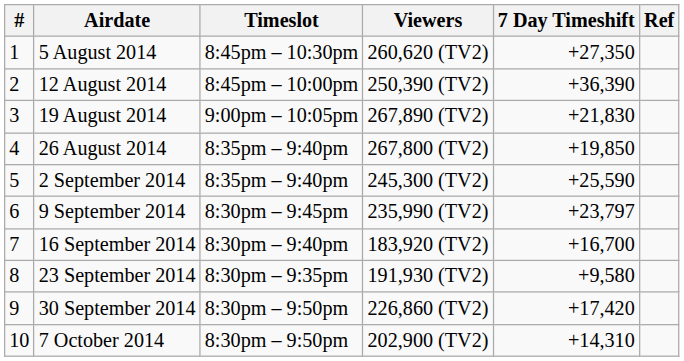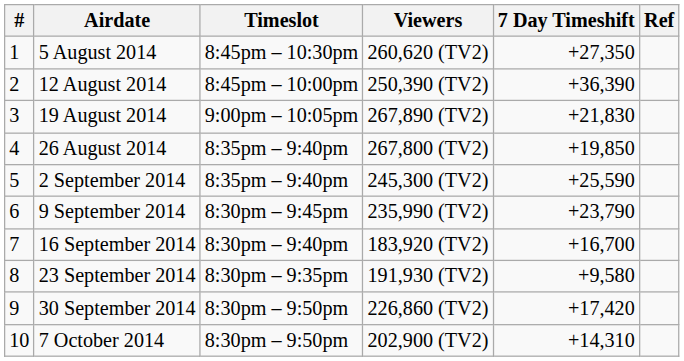9 September 2014 | 7 Day Timeshift: +23,797 -> +23,790
